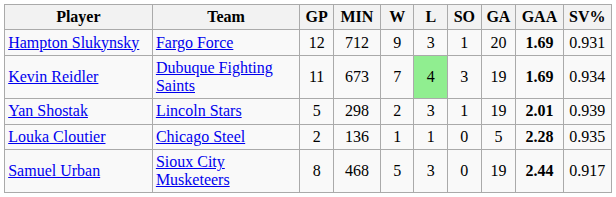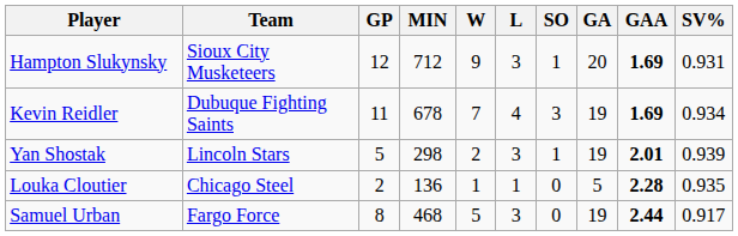Hampton Slukynsky | Team: Fargo Force -> Sioux City Musketeers
Kevin Reidler | MIN: 673 -> 678
Kevin Reidler | L: lightgreen background -> no background
Samuel Urban | Team: Sioux City Musketeers -> Fargo Force
